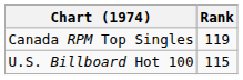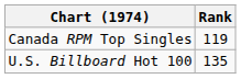U.S. Billboard Hot 100 | Rank: 115 -> 135
